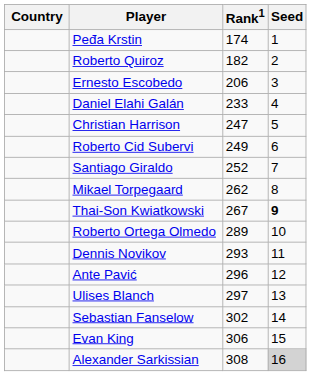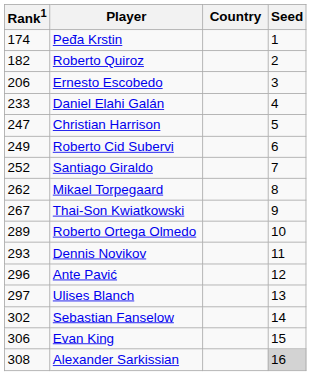columns swapped: Country <-> Rank1
Thai-Son Kwiatkowski | Seed: bold -> normal
